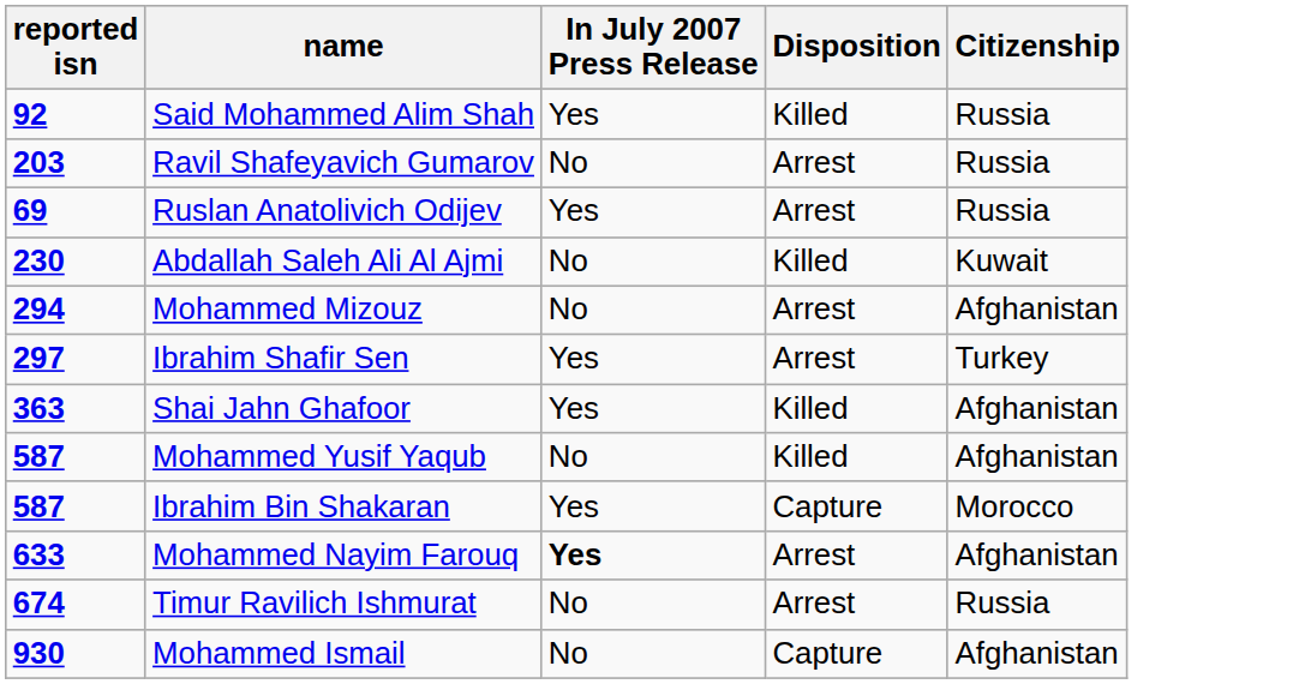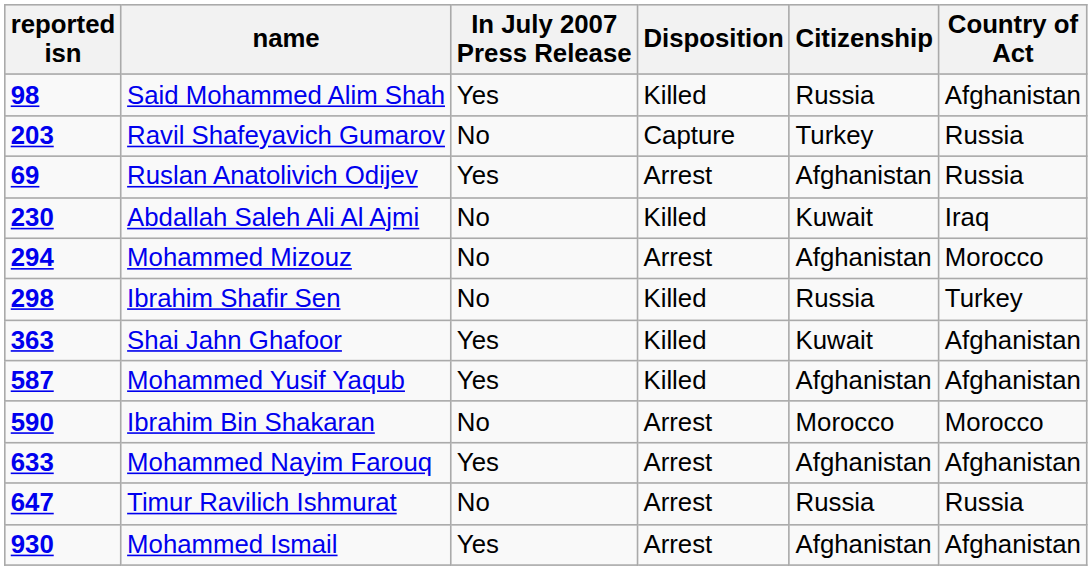+ column: Country of Act | Afghanistan | Russia | Russia | Iraq | Morocco | Turkey | Afghanistan | Afghanistan | Morocco | Afghanistan | Russia | Afghanistan
Said Mohammed Alim Shah | reported isn: 92 -> 98
Ravil Shafeyavich Gumarov | Disposition: Arrest -> Capture
Ravil Shafeyavich Gumarov | Citizenship: Russia -> Turkey
Ruslan Anatolivich Odijev | Citizenship: Russia -> Afghanistan
Ibrahim Shafir Sen | reported isn: 297 -> 298
Ibrahim Shafir Sen | In July 2007 Press Release: Yes -> No
Ibrahim Shafir Sen | Disposition: Arrest -> Killed
Ibrahim Shafir Sen | Citizenship: Turkey -> Russia
Shai Jahn Ghafoor | Citizenship: Afghanistan -> Kuwait
Mohammed Yusif Yaqub | In July 2007 Press Release: No -> Yes
Ibrahim Bin Shakaran | reported isn: 587 -> 590
Ibrahim Bin Shakaran | In July 2007 Press Release: Yes -> No
Ibrahim Bin Shakaran | Disposition: Capture -> Arrest
Mohammed Nayim Farouq | In July 2007 Press Release: bold -> normal
Timur Ravilich Ishmurat | reported isn: 674 -> 647
Mohammed Ismail | In July 2007 Press Release: No -> Yes
Mohammed Ismail | Disposition: Capture -> Arrest
